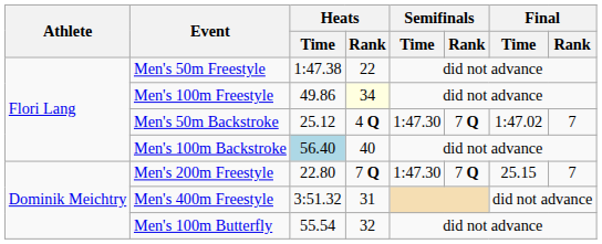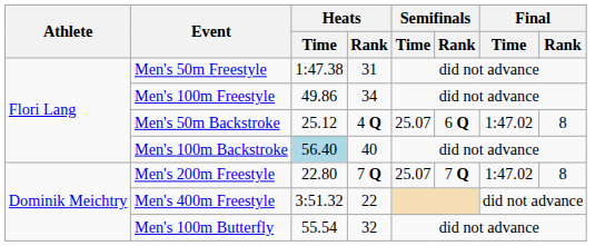Men's 50m Freestyle | Heats / Rank: 22 -> 31
Men's 100m Freestyle | Heats / Rank: lightyellow background -> no background
Men's 50m Backstroke | Semifinals / Time: 1:47.30 -> 25.07
Men's 50m Backstroke | Semifinals / Rank: 7 Q -> 6 Q
Men's 50m Backstroke | Final / Rank: 7 -> 8
Men's 200m Freestyle | Semifinals / Time: 1:47.30 -> 25.07
Men's 200m Freestyle | Final / Time: 25.15 -> 1:47.02
Men's 200m Freestyle | Final / Rank: 7 -> 8
Men's 400m Freestyle | Heats / Rank: 31 -> 22
